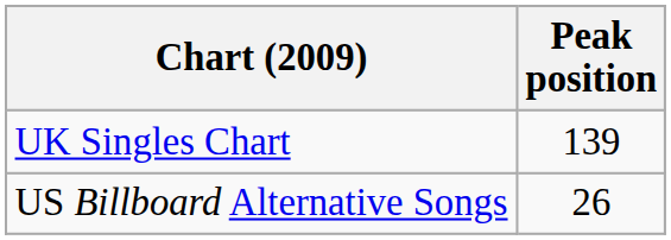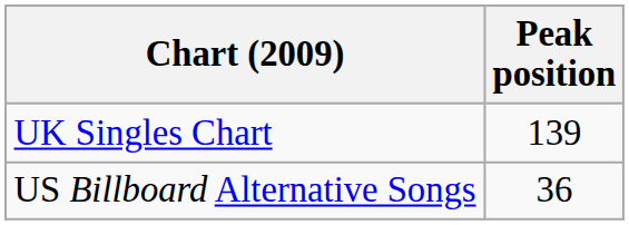US Billboard Alternative Songs | Peak position: 26 -> 36
